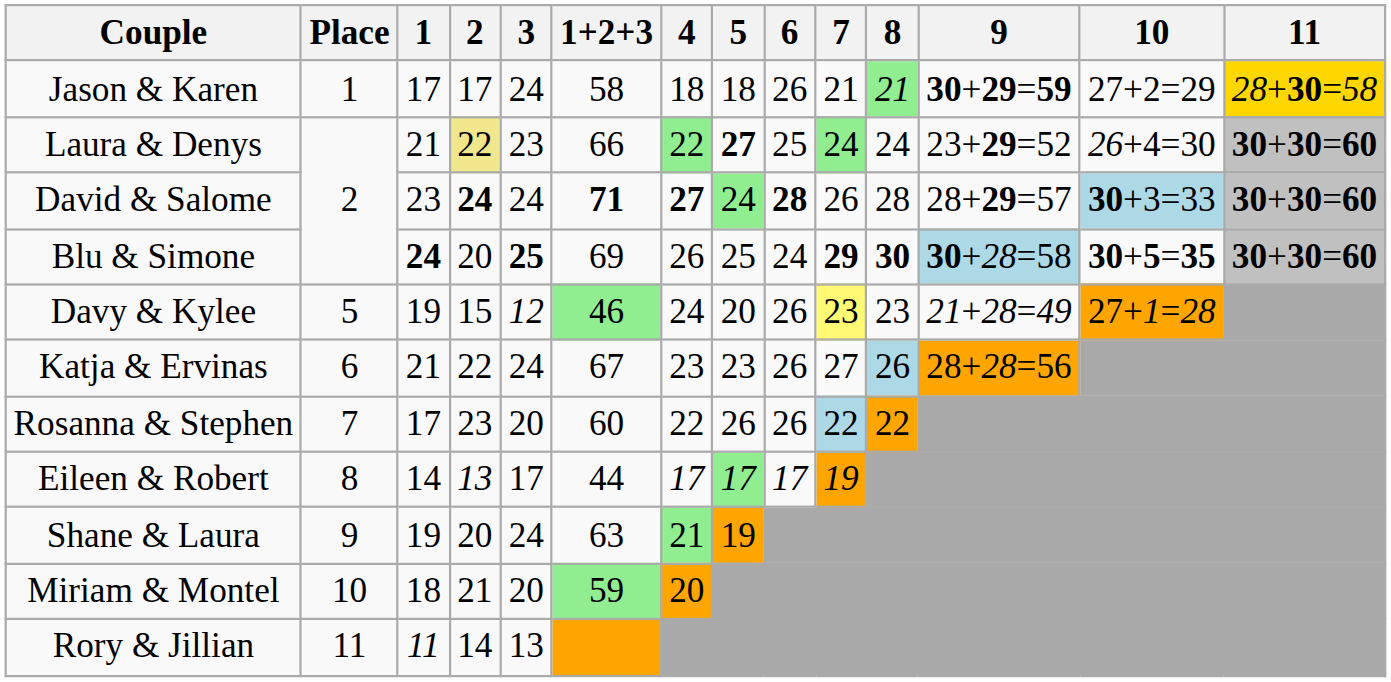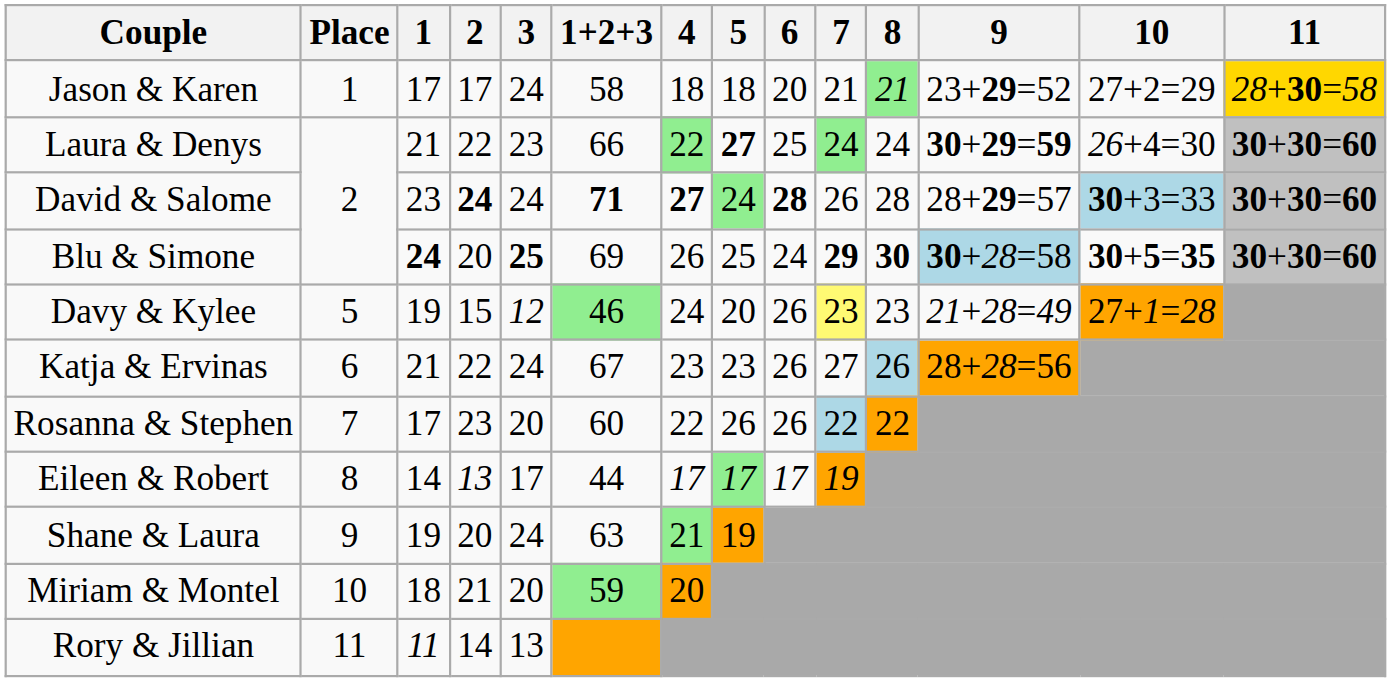Jason & Karen | 6: 26 -> 20
Jason & Karen | 9: 30+29=59 -> 23+29=52
Laura & Denys | 2: khaki background -> no background
Laura & Denys | 9: 23+29=52 -> 30+29=59
